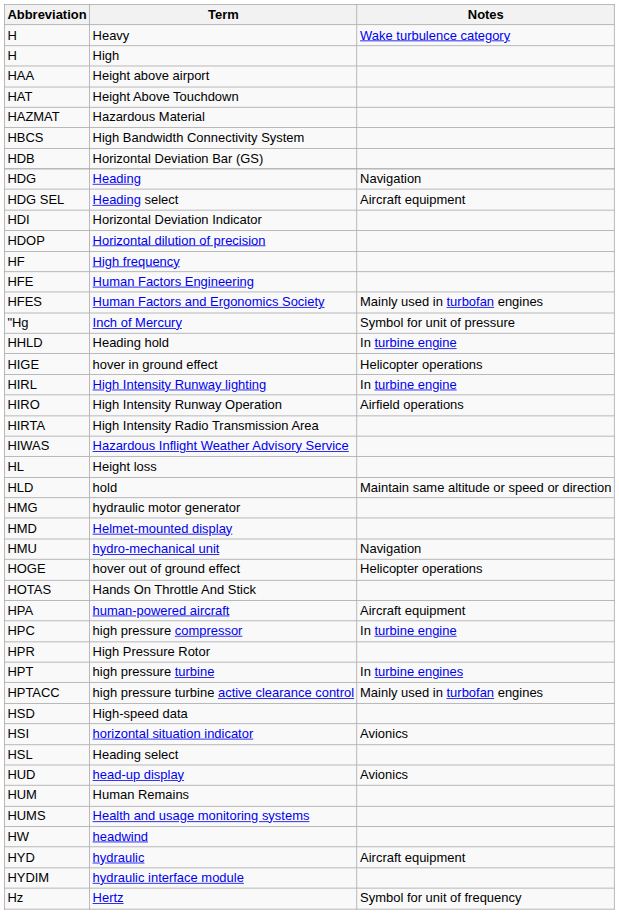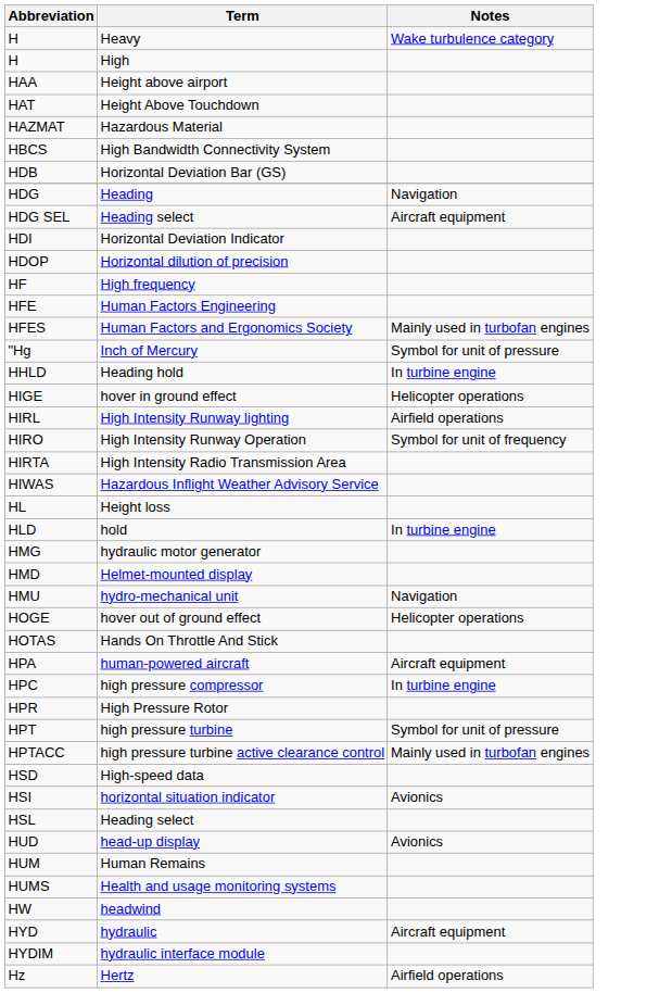HIRL | Notes: In turbine engine -> Airfield operations
HIRO | Notes: Airfield operations -> Symbol for unit of frequency
HLD | Notes: Maintain same altitude or speed or direction -> In turbine engine
HPT | Notes: In turbine engines -> Symbol for unit of pressure
Hz | Notes: Symbol for unit of frequency -> Airfield operations
